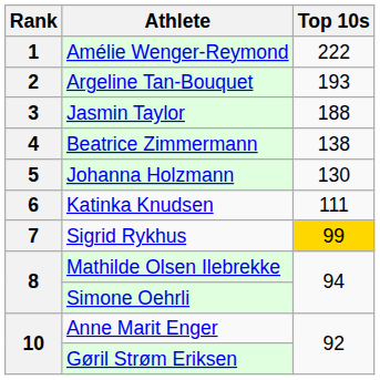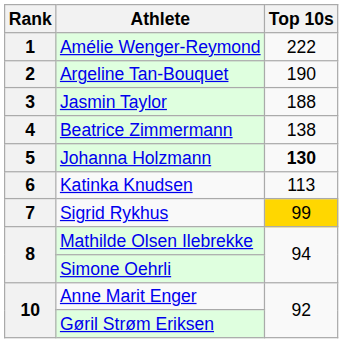Argeline Tan-Bouquet | Top 10s: 193 -> 190
Johanna Holzmann | Top 10s: normal -> bold
Katinka Knudsen | Top 10s: 111 -> 113
